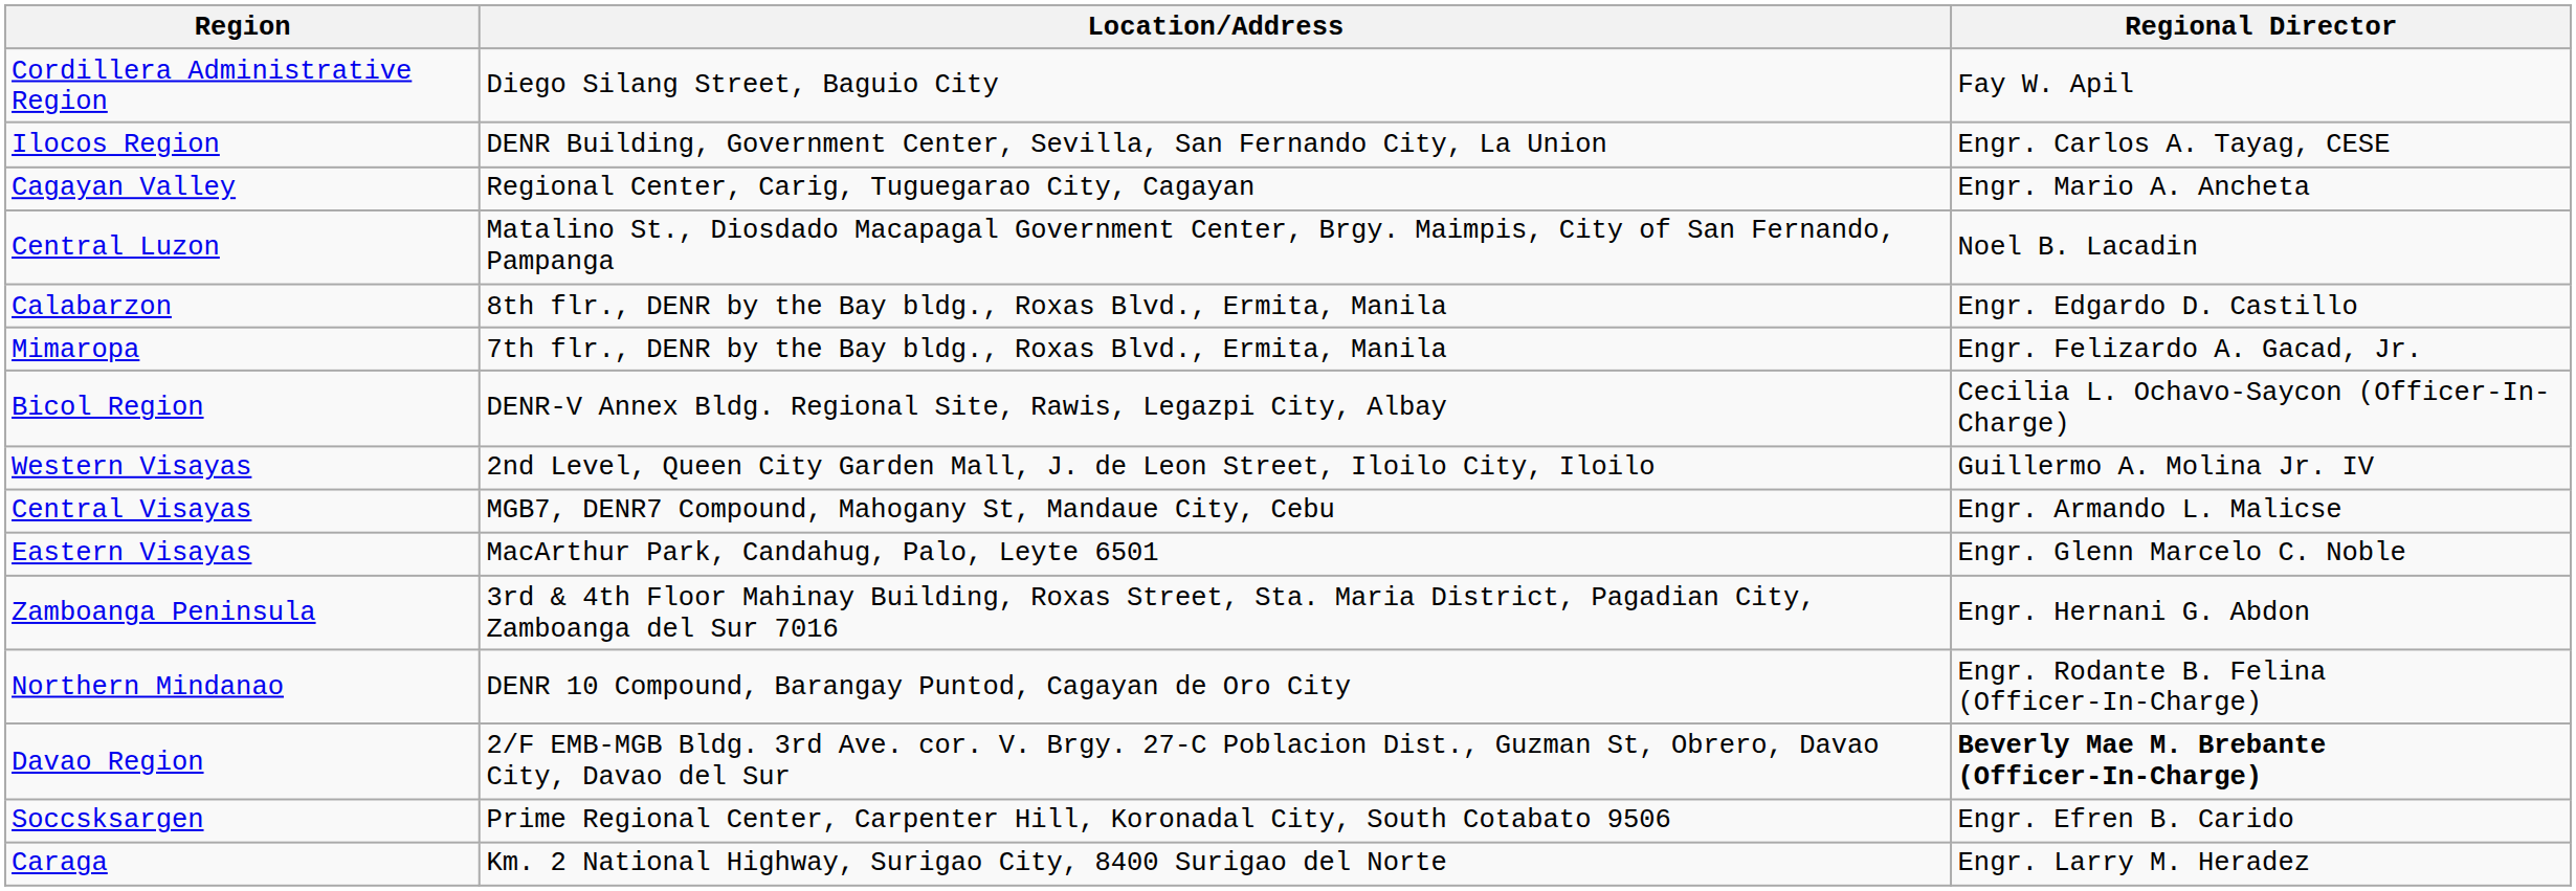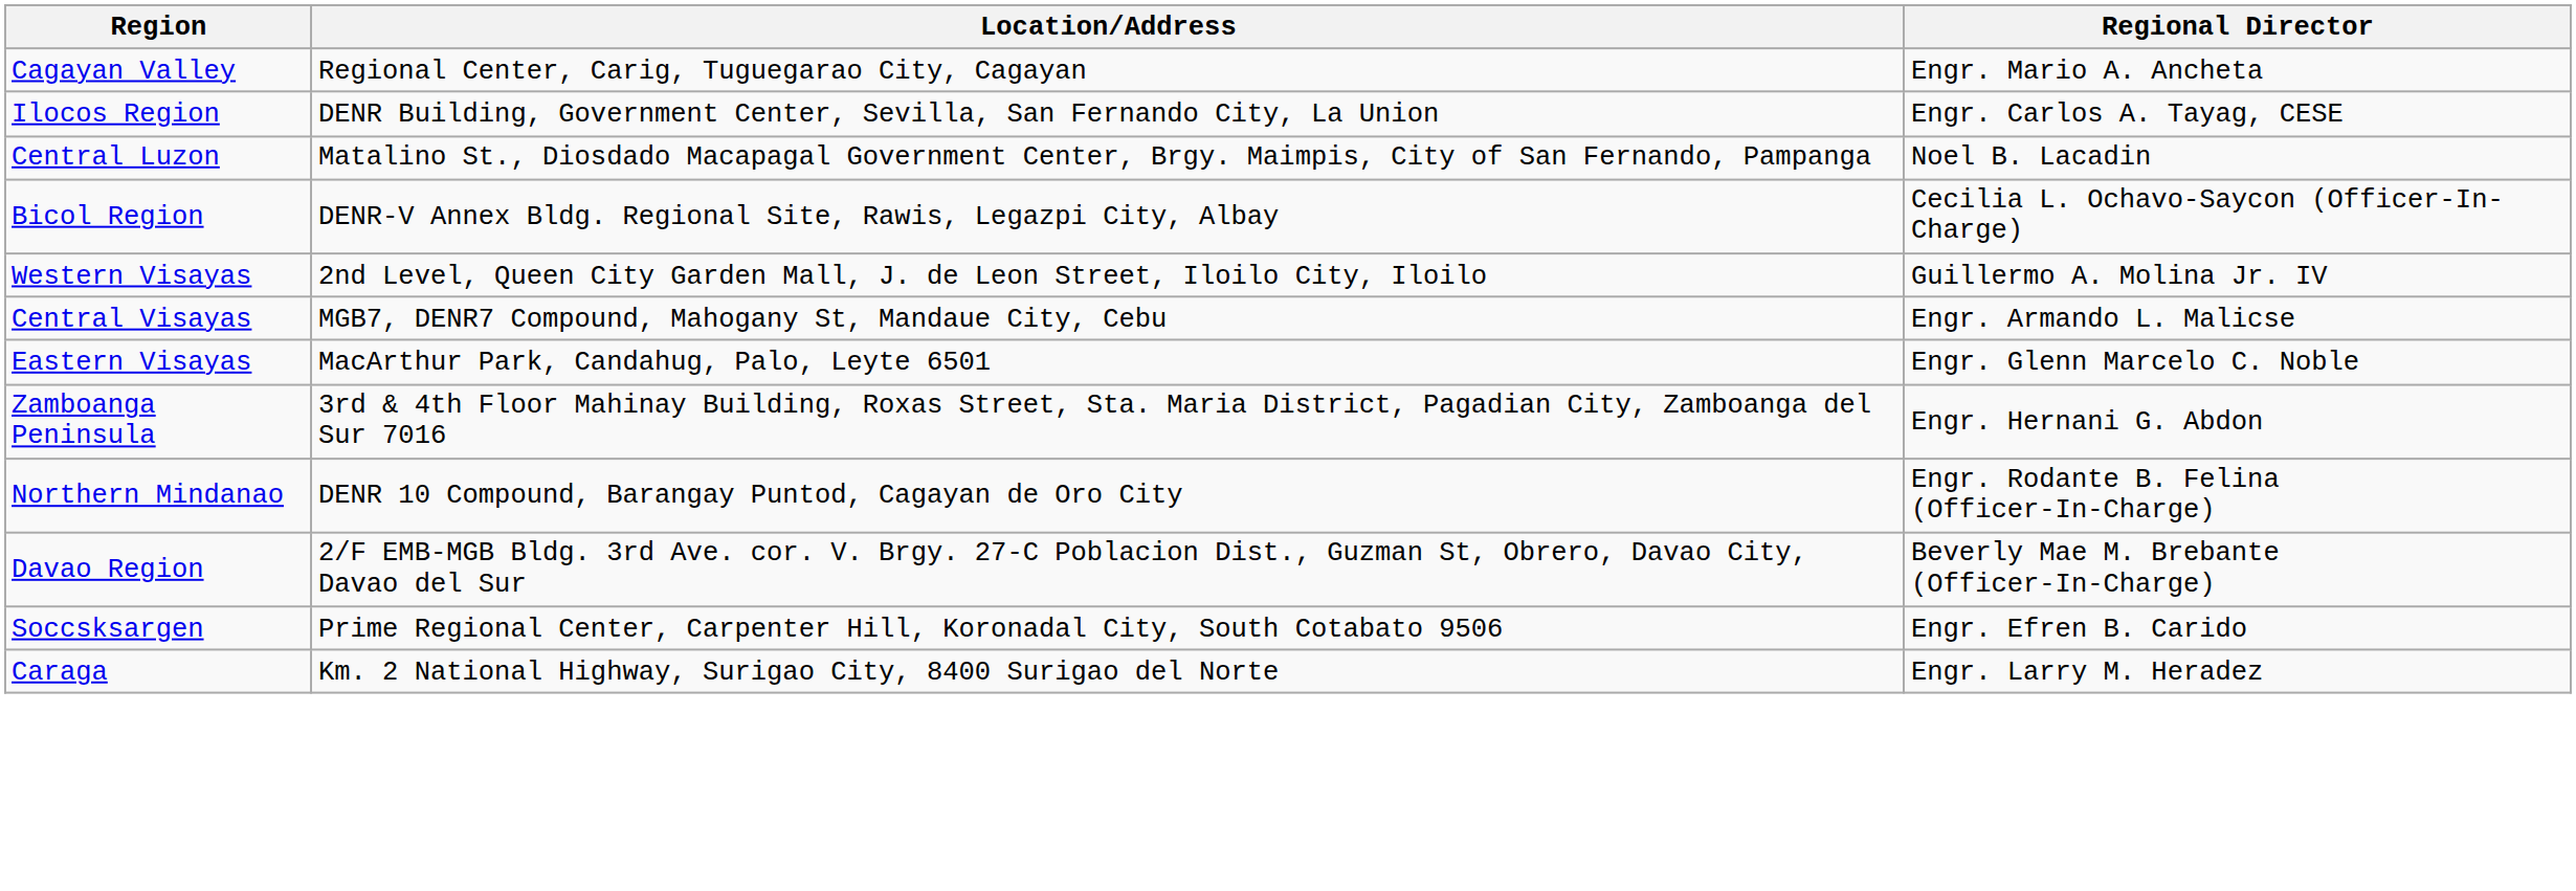- row: Cordillera Administrative Region | Diego Silang Street, Baguio City | Fay W. Apil
rows swapped: Ilocos Region <-> Cagayan Valley
- row: Calabarzon | 8th flr., DENR by the Bay bldg., Roxas Blvd., Ermita, Manila | Engr. Edgardo D. Castillo
- row: Mimaropa | 7th flr., DENR by the Bay bldg., Roxas Blvd., Ermita, Manila | Engr. Felizardo A. Gacad, Jr.
Davao Region | Regional Director: bold -> normal
